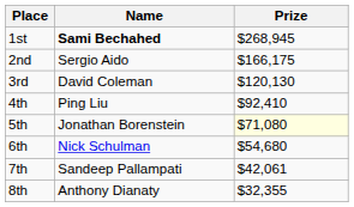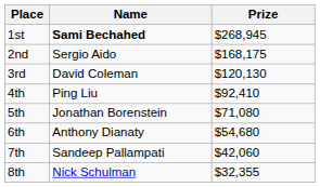2nd | Prize: $166,175 -> $168,175
5th | Prize: lightyellow background -> no background
6th | Name: Nick Schulman -> Anthony Dianaty
7th | Prize: $42,061 -> $42,060
8th | Name: Anthony Dianaty -> Nick Schulman
